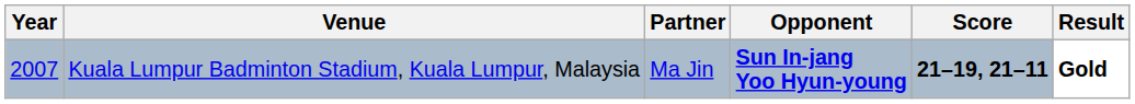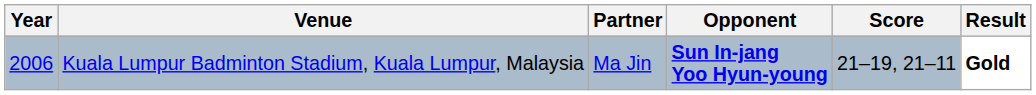Kuala Lumpur Badminton Stadium, Kuala Lumpur, Malaysia | Year: 2007 -> 2006
Kuala Lumpur Badminton Stadium, Kuala Lumpur, Malaysia | Score: bold -> normal
